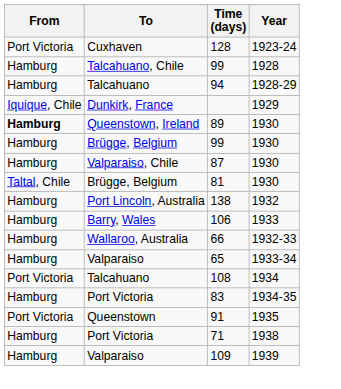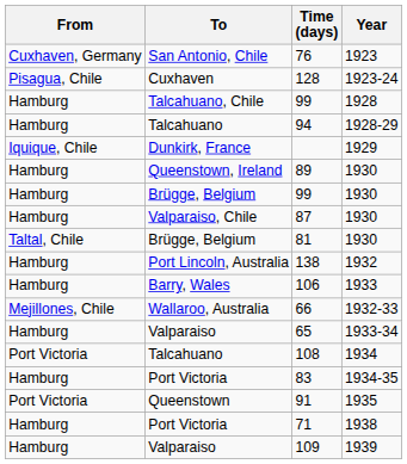+ row: Cuxhaven, Germany | San Antonio, Chile | 76 | 1923
128 | From: Port Victoria -> Pisagua, Chile
89 | From: bold -> normal
66 | From: Hamburg -> Mejillones, Chile
